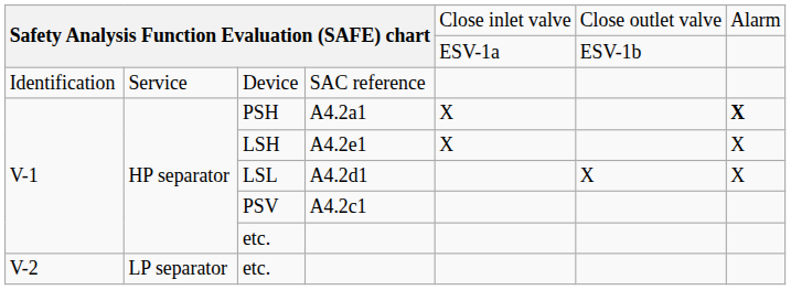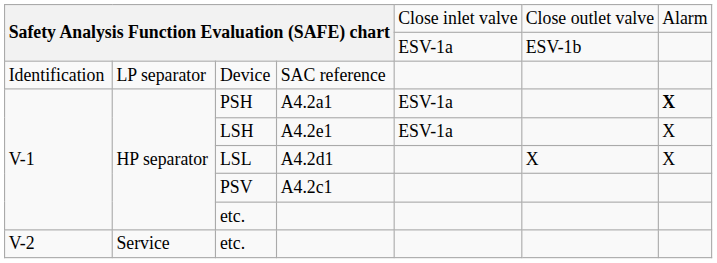Device | column 2: Service -> LP separator
PSH | column 5: X -> ESV-1a
LSH | column 5: X -> ESV-1a
V-2 / etc. | column 2: LP separator -> Service
